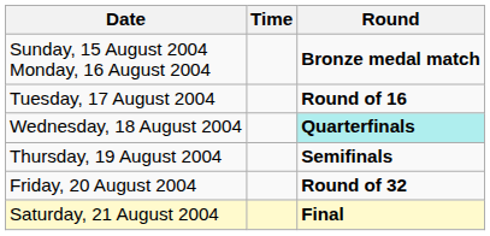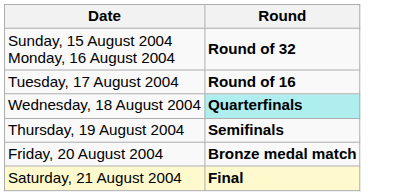- column: Time
Sunday, 15 August 2004 Monday, 16 August 2004 | Round: Bronze medal match -> Round of 32
Friday, 20 August 2004 | Round: Round of 32 -> Bronze medal match
